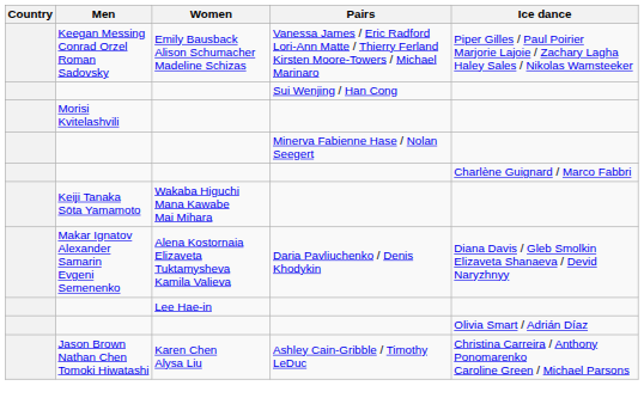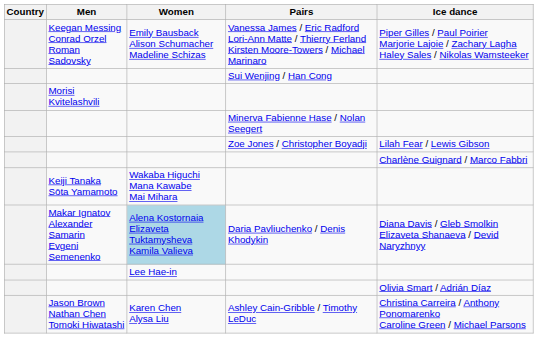+ row: Zoe Jones / Christopher Boyadji | Lilah Fear / Lewis Gibson
Daria Pavliuchenko / Denis Khodykin | Women: no background -> lightblue background
